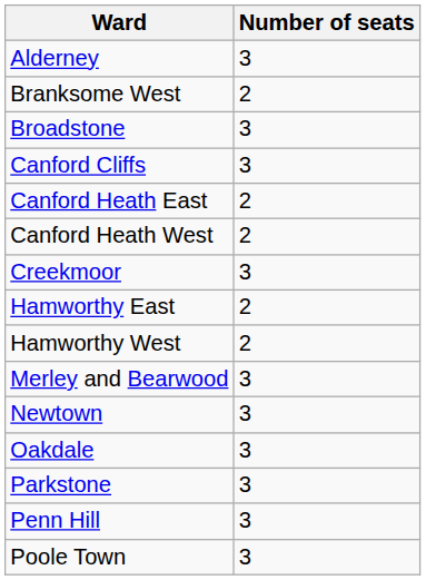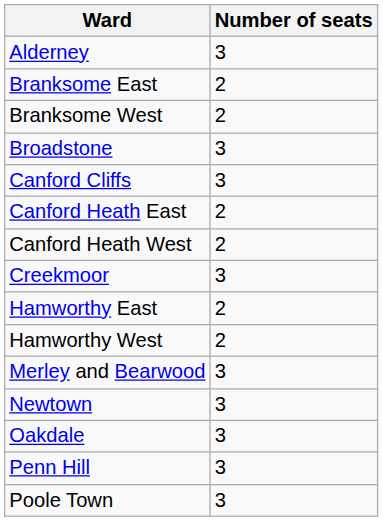+ row: Branksome East | 2
- row: Parkstone | 3
